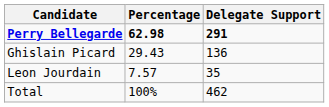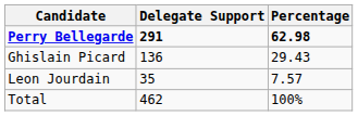columns swapped: Delegate Support <-> Percentage
